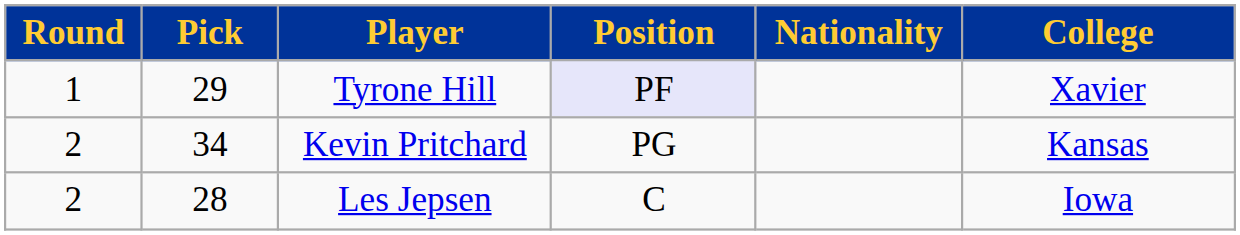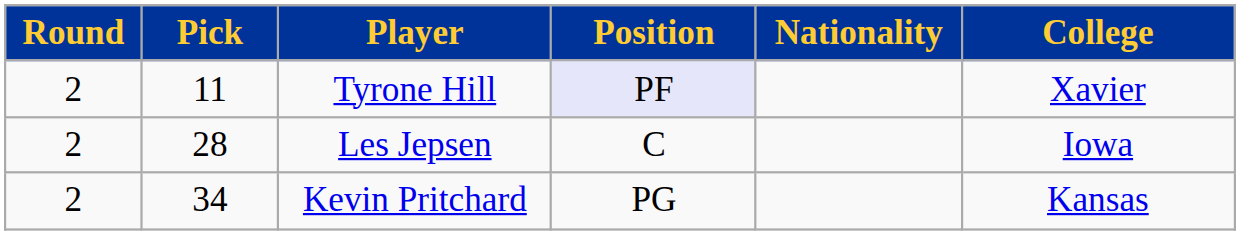Tyrone Hill | Round: 1 -> 2
Tyrone Hill | Pick: 29 -> 11
rows swapped: Les Jepsen <-> Kevin Pritchard
